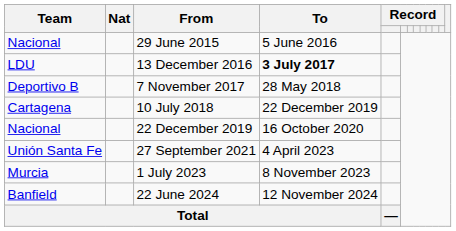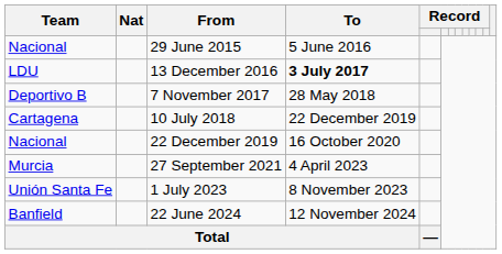27 September 2021 | Team: Unión Santa Fe -> Murcia
1 July 2023 | Team: Murcia -> Unión Santa Fe
